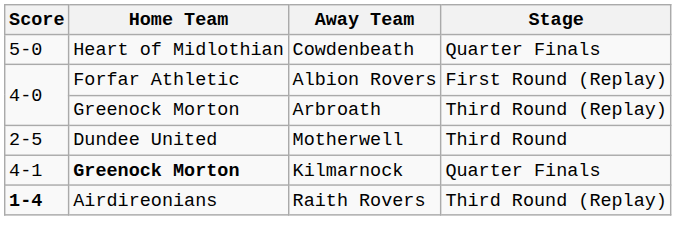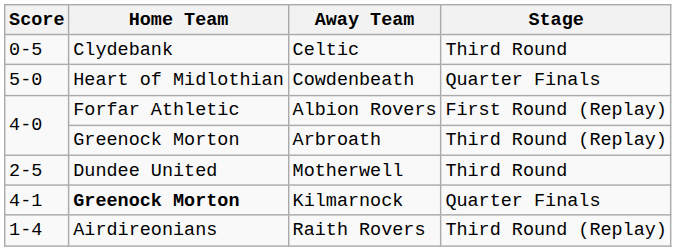+ row: 0-5 | Clydebank | Celtic | Third Round
Raith Rovers | Score: bold -> normal
